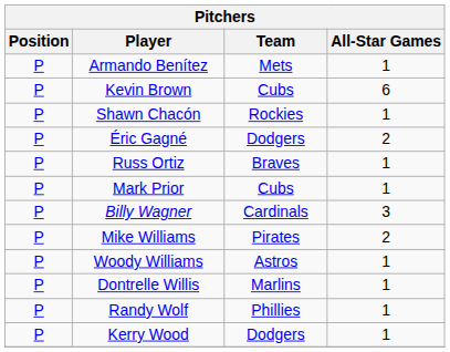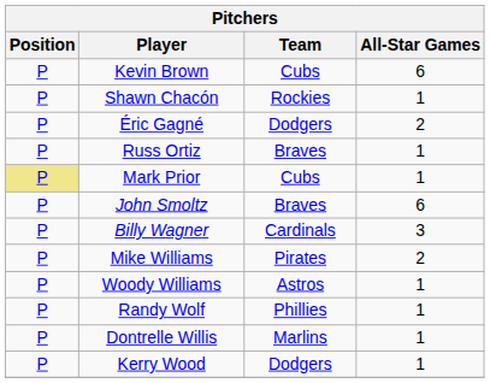- row: P | Armando Benítez | Mets | 1
Mark Prior | Position: no background -> khaki background
+ row: P | John Smoltz | Braves | 6
rows swapped: Dontrelle Willis <-> Randy Wolf
